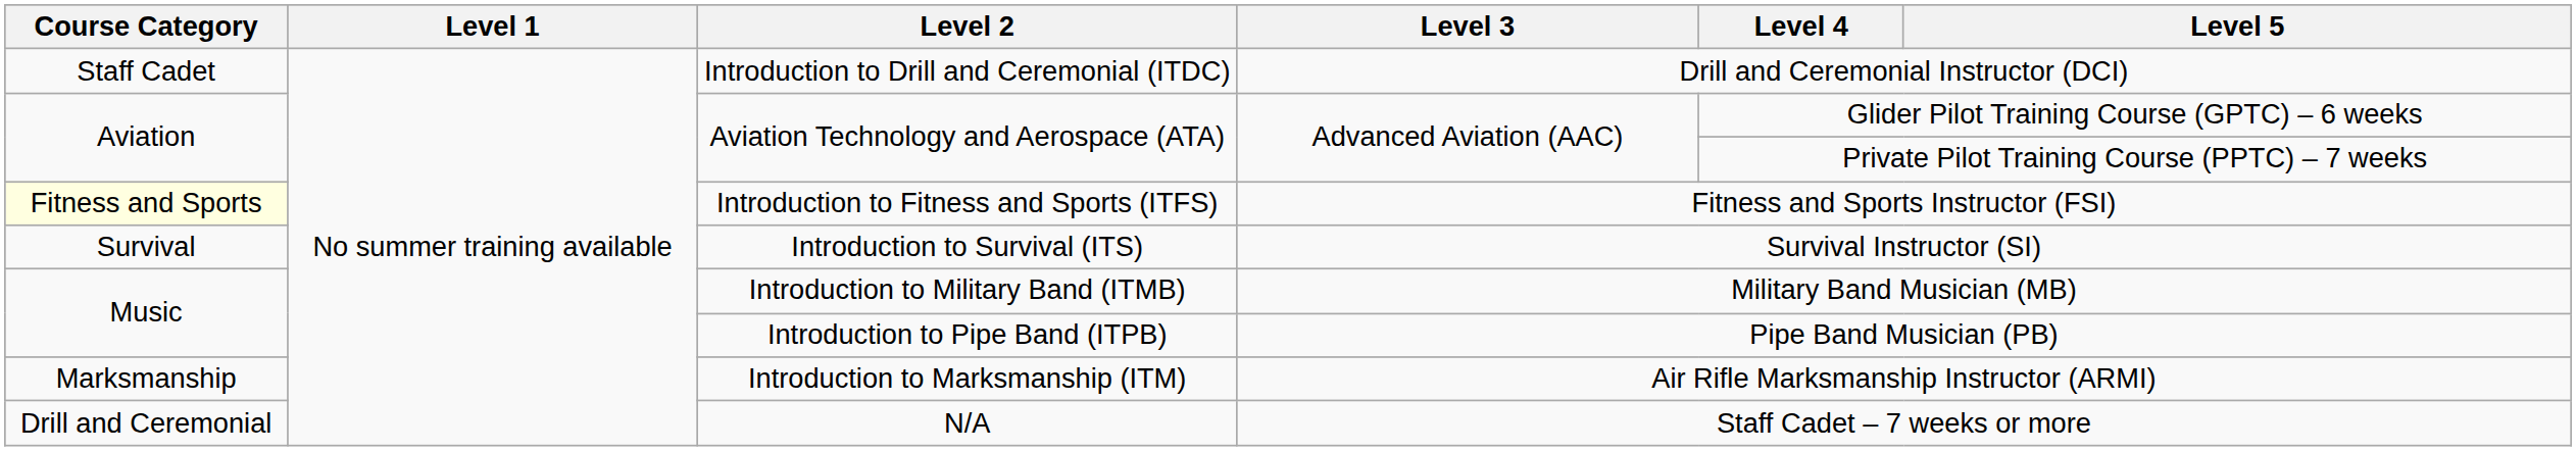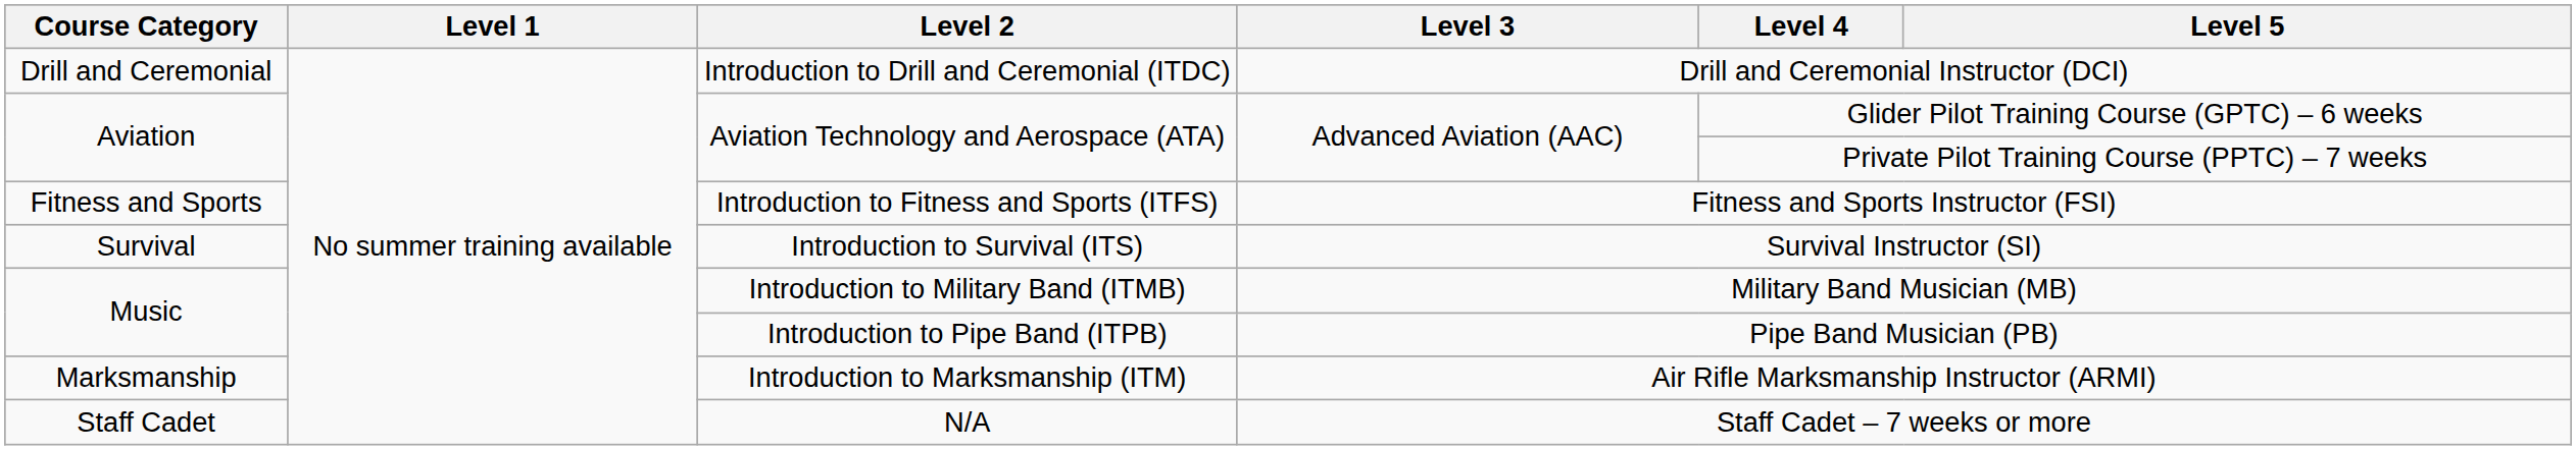Introduction to Drill and Ceremonial (ITDC) | Course Category: Staff Cadet -> Drill and Ceremonial
Introduction to Fitness and Sports (ITFS) | Course Category: lightyellow background -> no background
N/A | Course Category: Drill and Ceremonial -> Staff Cadet
